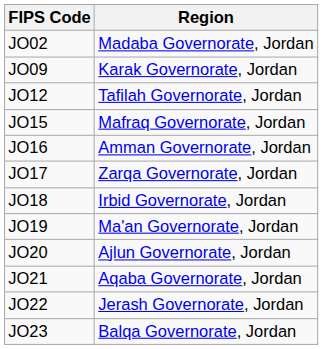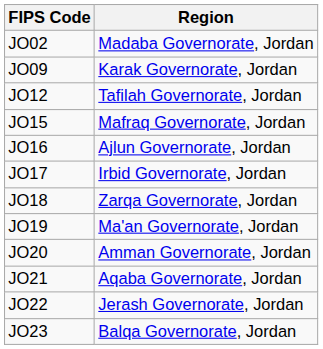JO16 | Region: Amman Governorate, Jordan -> Ajlun Governorate, Jordan
JO17 | Region: Zarqa Governorate, Jordan -> Irbid Governorate, Jordan
JO18 | Region: Irbid Governorate, Jordan -> Zarqa Governorate, Jordan
JO20 | Region: Ajlun Governorate, Jordan -> Amman Governorate, Jordan
